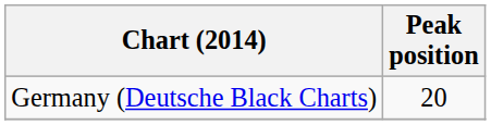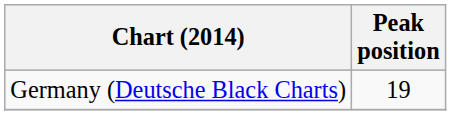Germany (Deutsche Black Charts) | Peak position: 20 -> 19
